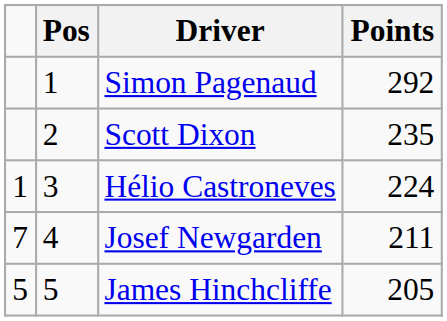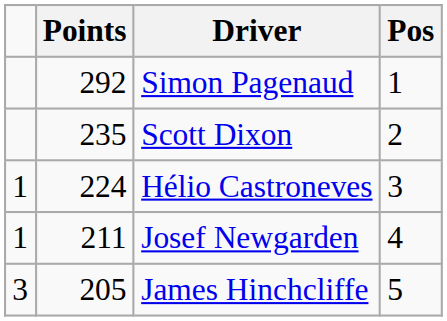columns swapped: Pos <-> Points
Josef Newgarden | column 1: 7 -> 1
James Hinchcliffe | column 1: 5 -> 3
